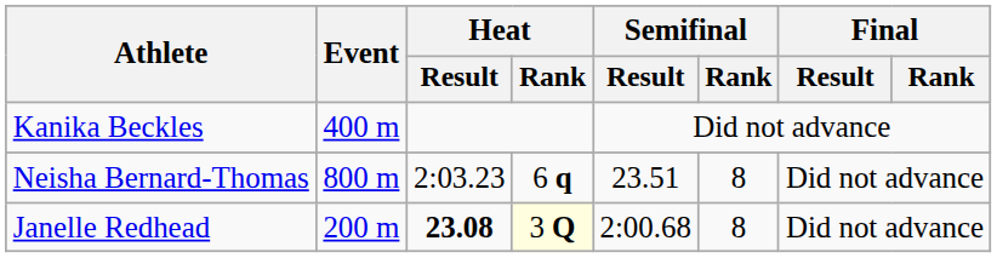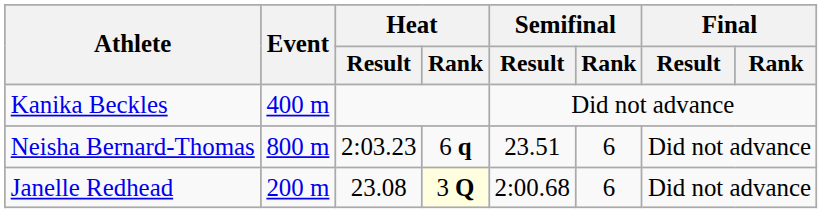Neisha Bernard-Thomas | Semifinal / Rank: 8 -> 6
Janelle Redhead | Heat / Result: bold -> normal
Janelle Redhead | Semifinal / Rank: 8 -> 6
